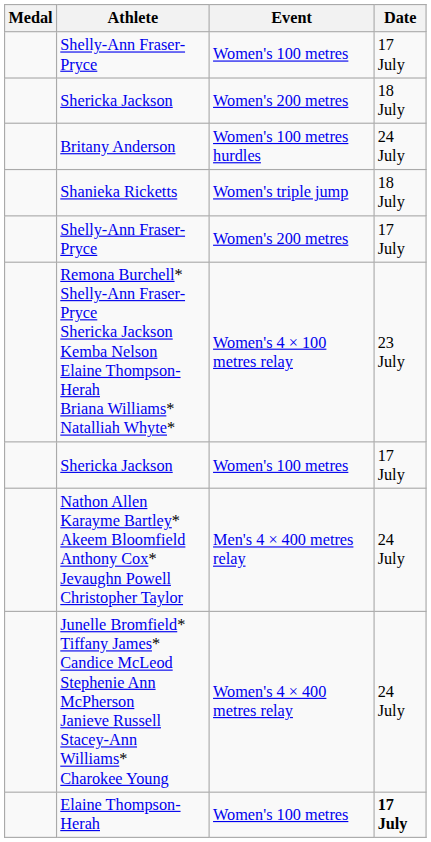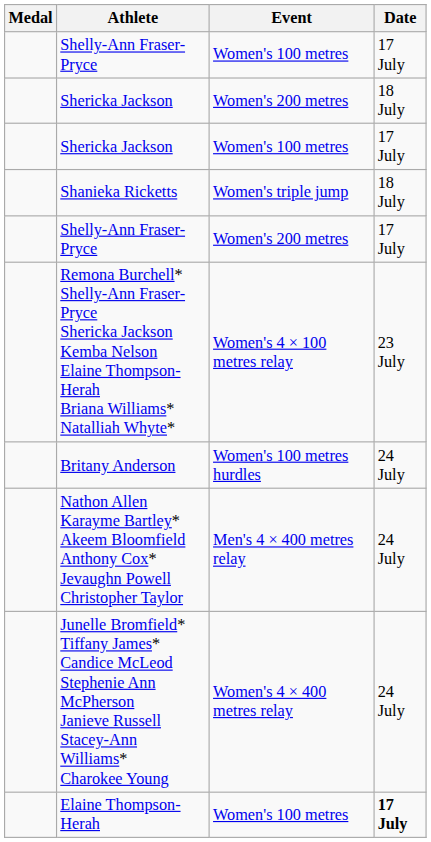rows swapped: Shericka Jackson / Women's 100 metres <-> Britany Anderson
